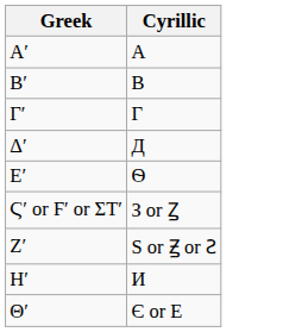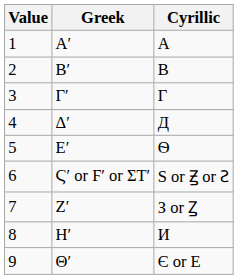+ column: Value | 1 | 2 | 3 | 4 | 5 | 6 | 7 | 8 | 9
Ϛʹ or Ϝʹ or ΣΤʹ | Cyrillic: З or Ꙁ -> Ѕ or Ꙃ or Ꙅ
Ζʹ | Cyrillic: Ѕ or Ꙃ or Ꙅ -> З or Ꙁ
